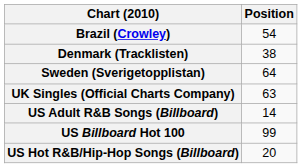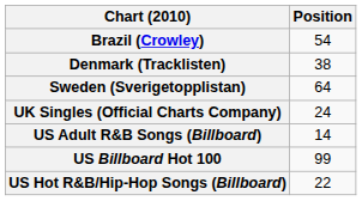UK Singles (Official Charts Company) | Position: 63 -> 24
US Hot R&B/Hip-Hop Songs (Billboard) | Position: 20 -> 22
